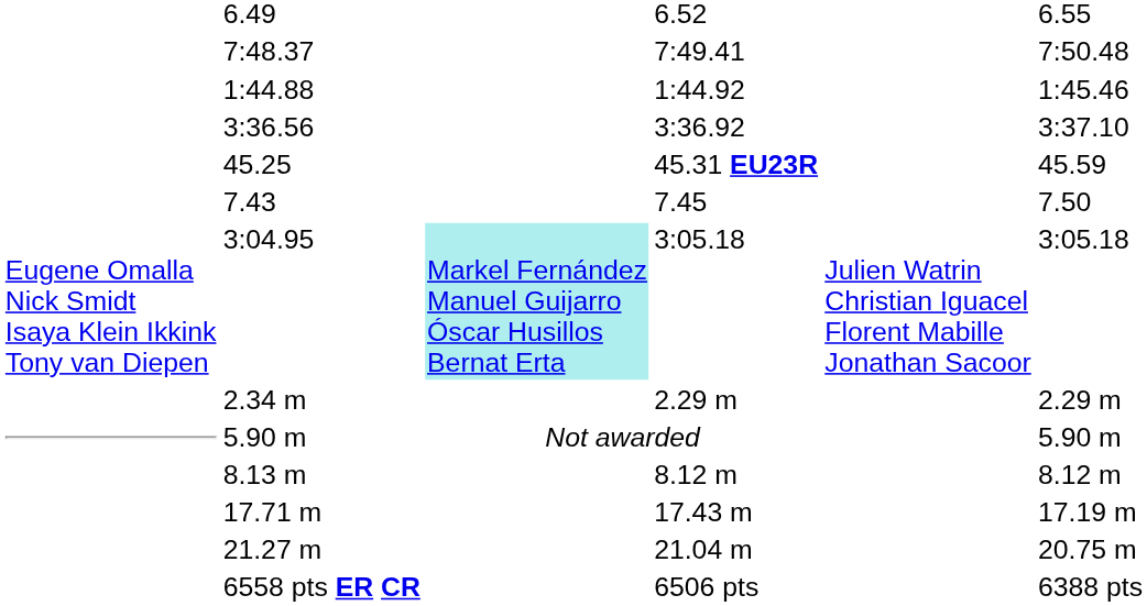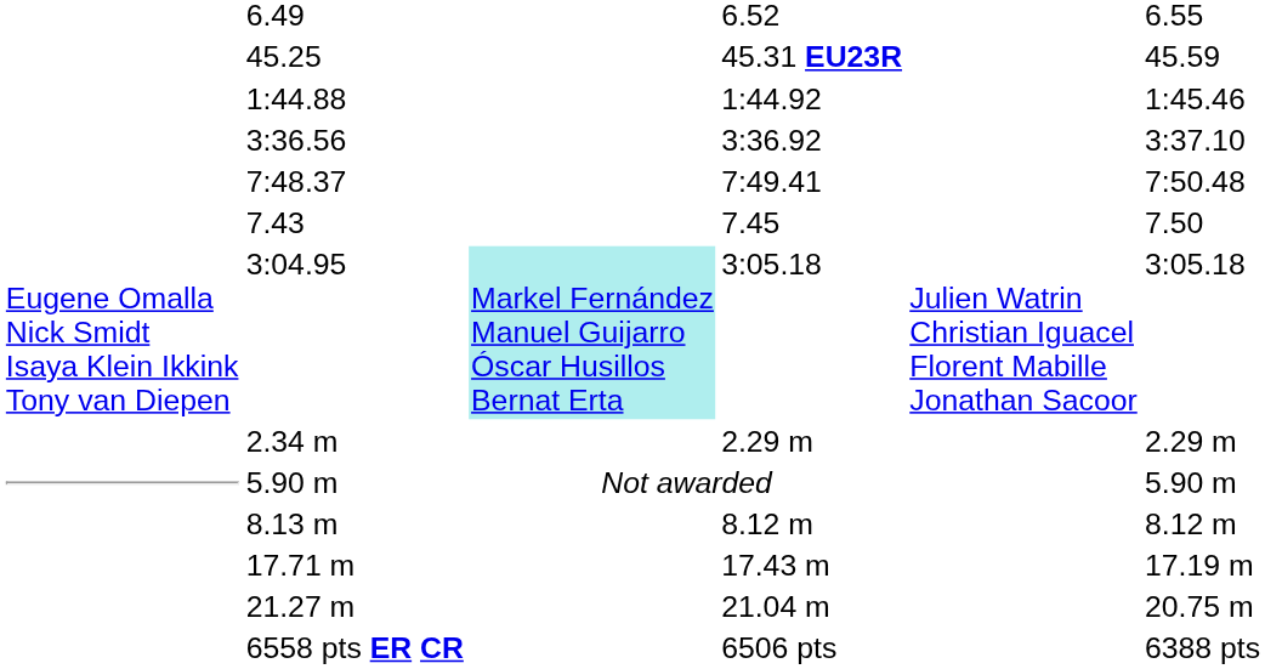rows swapped: 45.25 <-> 7:48.37
